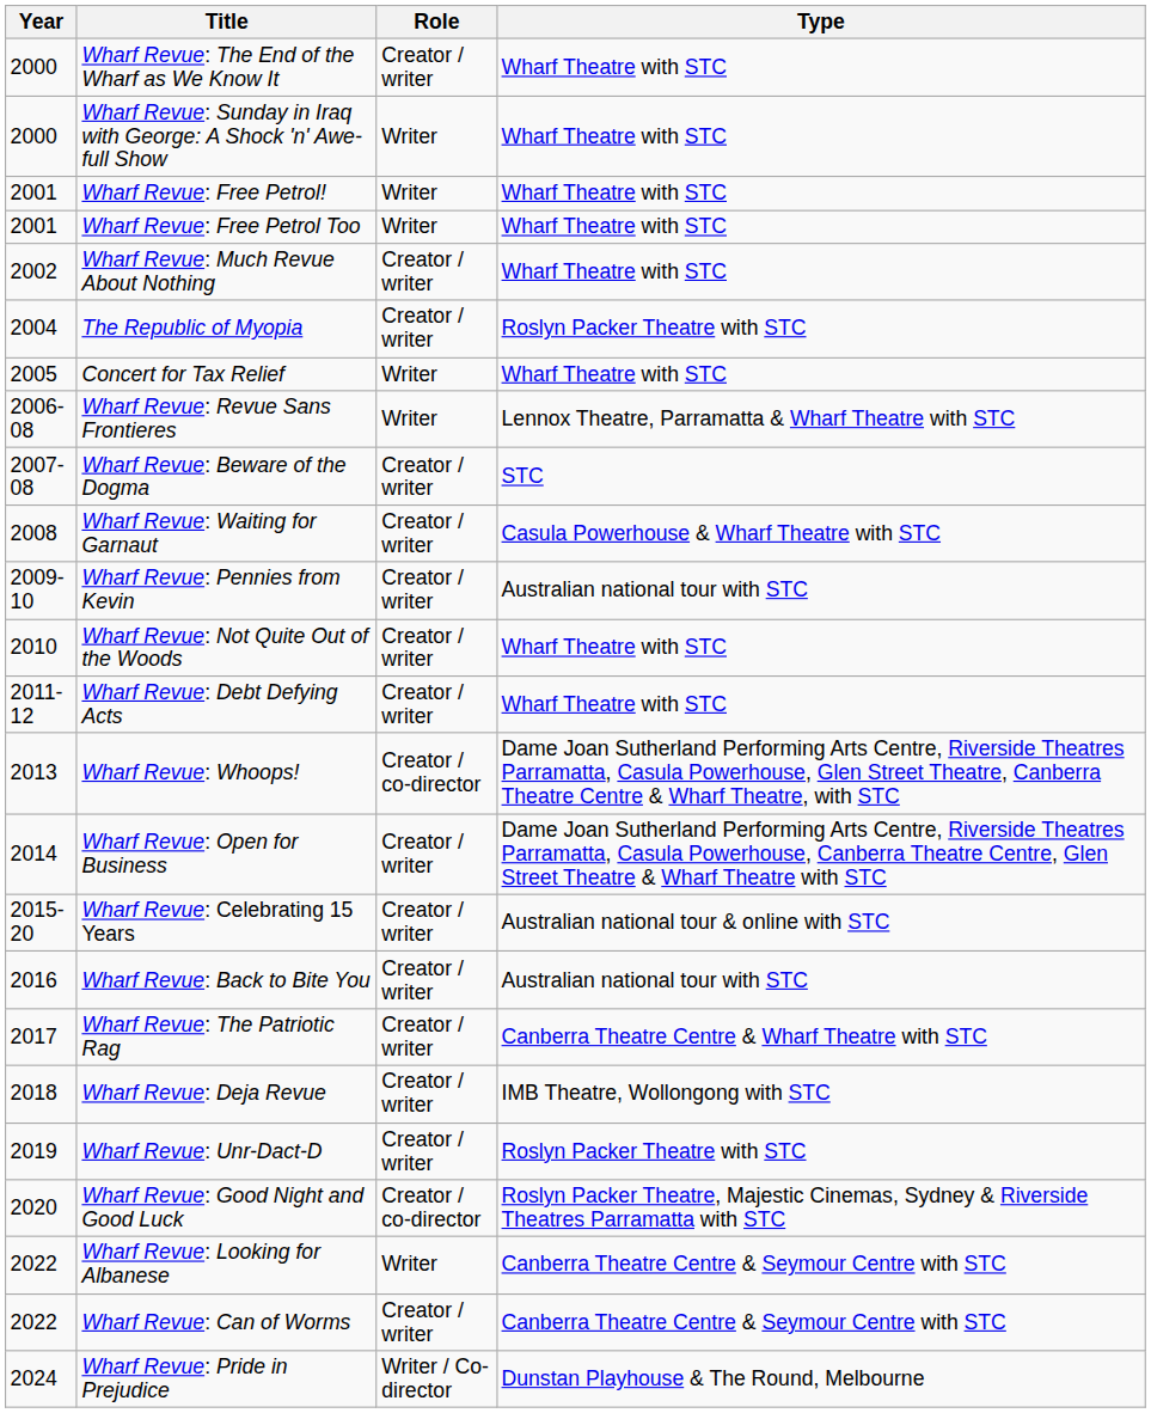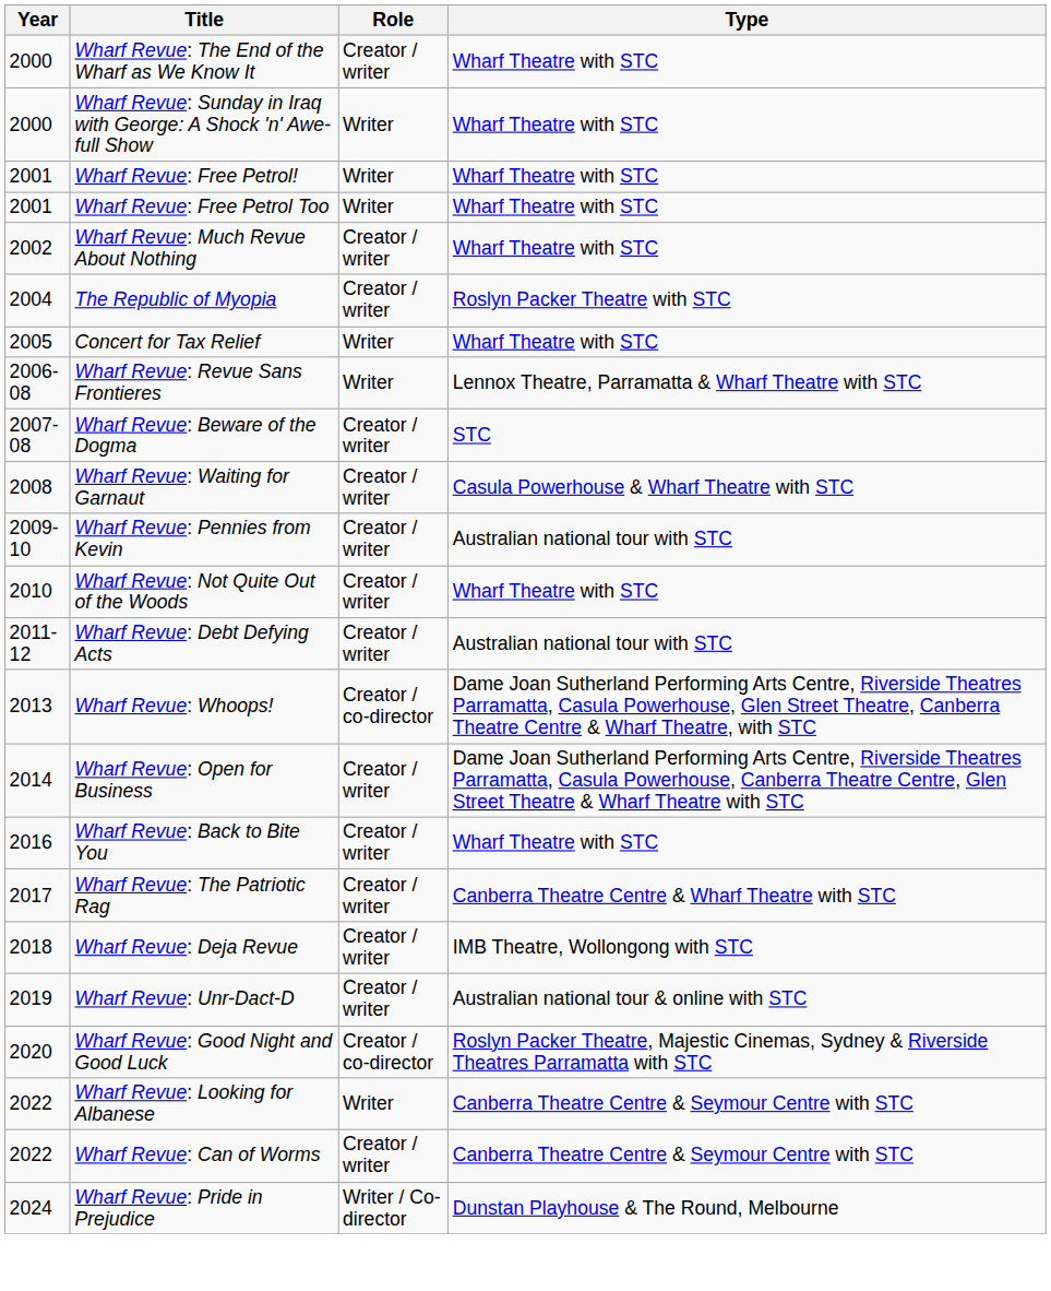Wharf Revue: Debt Defying Acts | Type: Wharf Theatre with STC -> Australian national tour with STC
- row: 2015-20 | Wharf Revue: Celebrating 15 Years | Creator / writer | Australian national tour & online with STC
Wharf Revue: Back to Bite You | Type: Australian national tour with STC -> Wharf Theatre with STC
Wharf Revue: Unr-Dact-D | Type: Roslyn Packer Theatre with STC -> Australian national tour & online with STC
